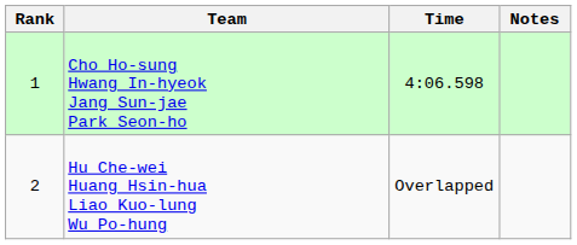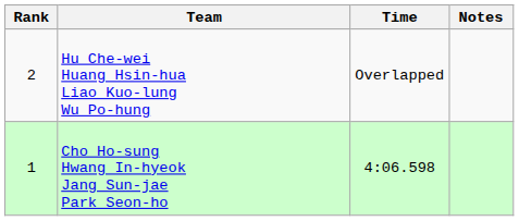rows swapped: Cho Ho-sung Hwang In-hyeok Jang Sun-jae Park Seon-ho <-> Hu Che-wei Huang Hsin-hua Liao Kuo-lung Wu Po-hung
